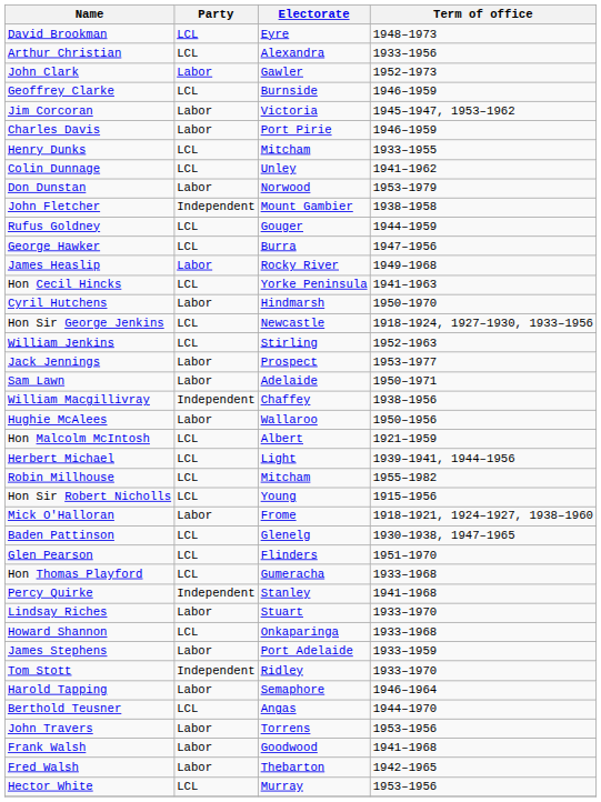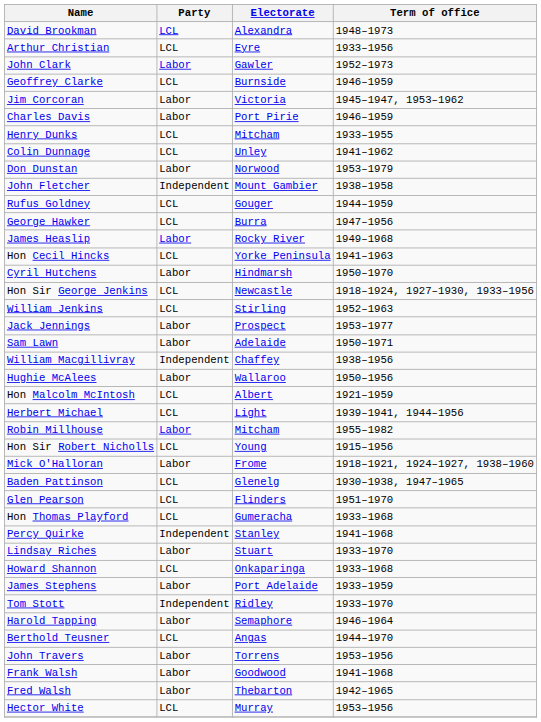David Brookman | Electorate: Eyre -> Alexandra
Arthur Christian | Electorate: Alexandra -> Eyre
Robin Millhouse | Party: LCL -> Labor
